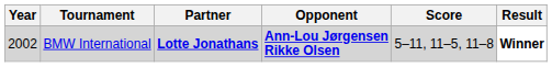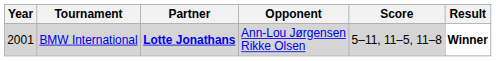BMW International | Year: 2002 -> 2001
BMW International | Opponent: bold -> normal
